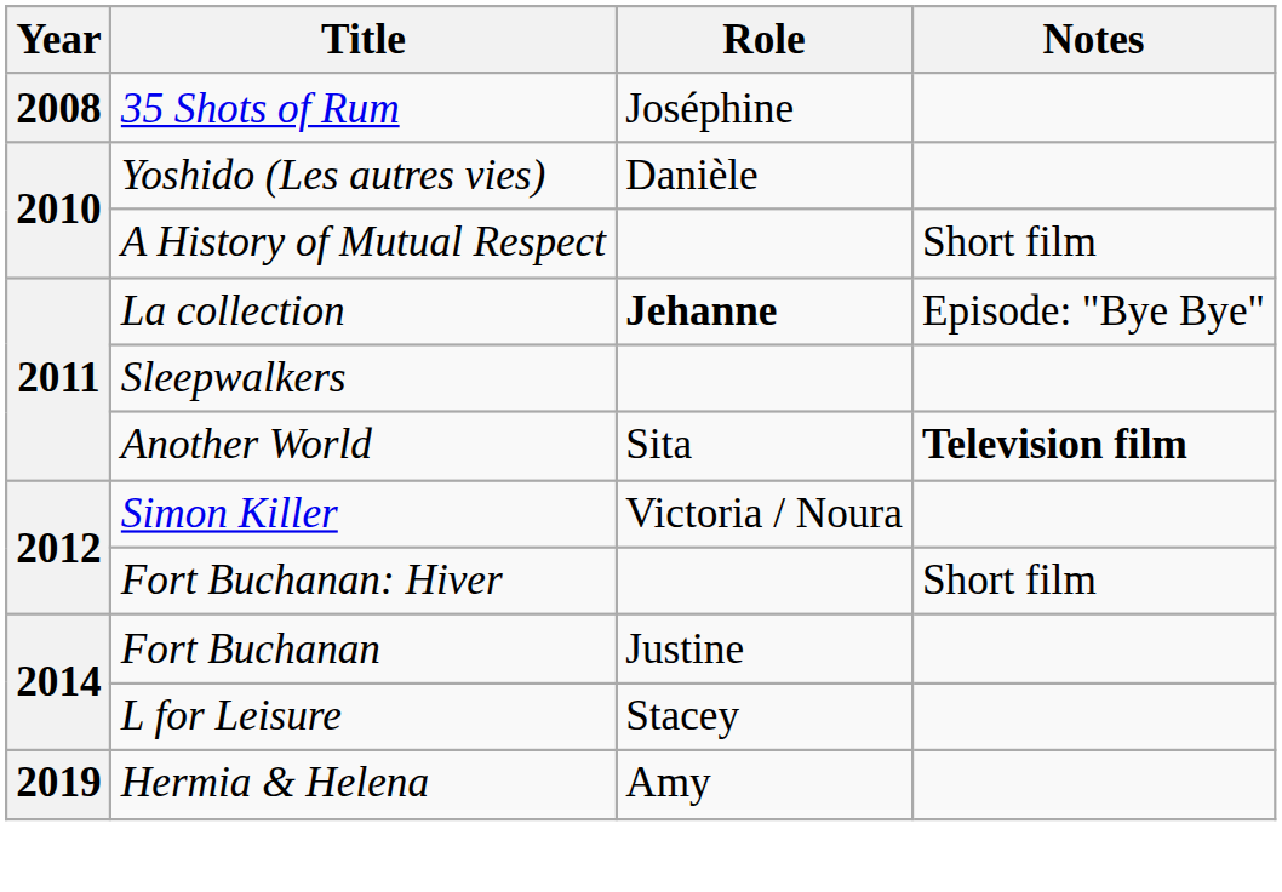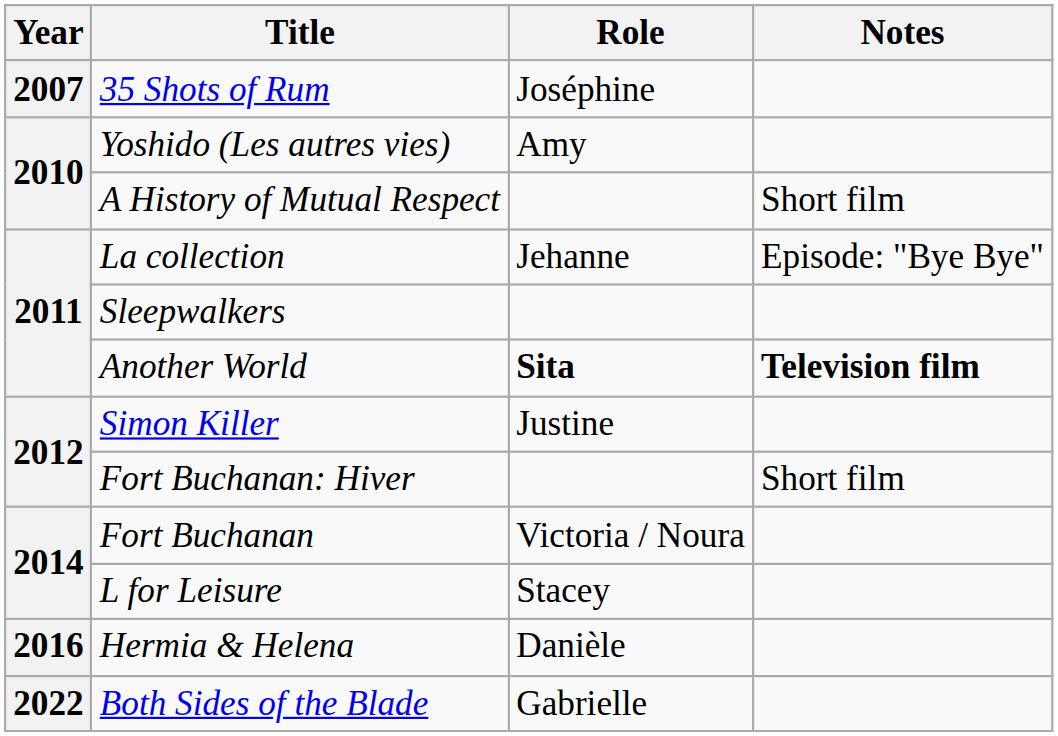35 Shots of Rum | Year: 2008 -> 2007
Yoshido (Les autres vies) | Role: Danièle -> Amy
La collection | Role: bold -> normal
Another World | Role: normal -> bold
Simon Killer | Role: Victoria / Noura -> Justine
Fort Buchanan | Role: Justine -> Victoria / Noura
Hermia & Helena | Year: 2019 -> 2016
Hermia & Helena | Role: Amy -> Danièle
+ row: 2022 | Both Sides of the Blade | Gabrielle
